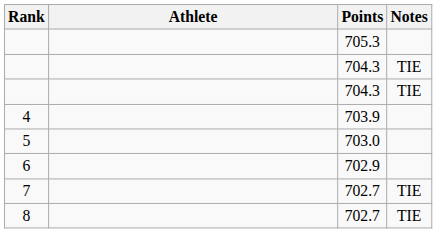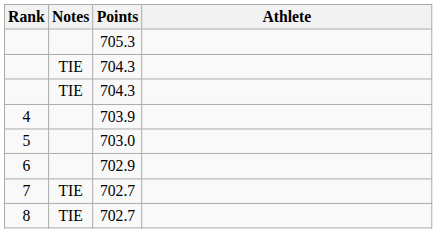columns swapped: Athlete <-> Notes
